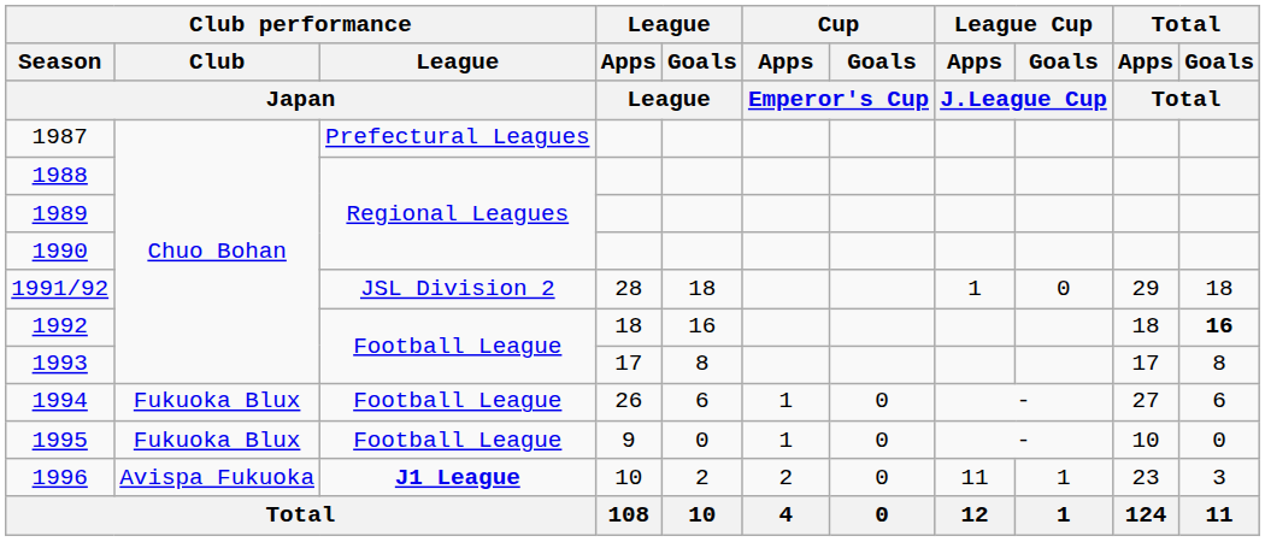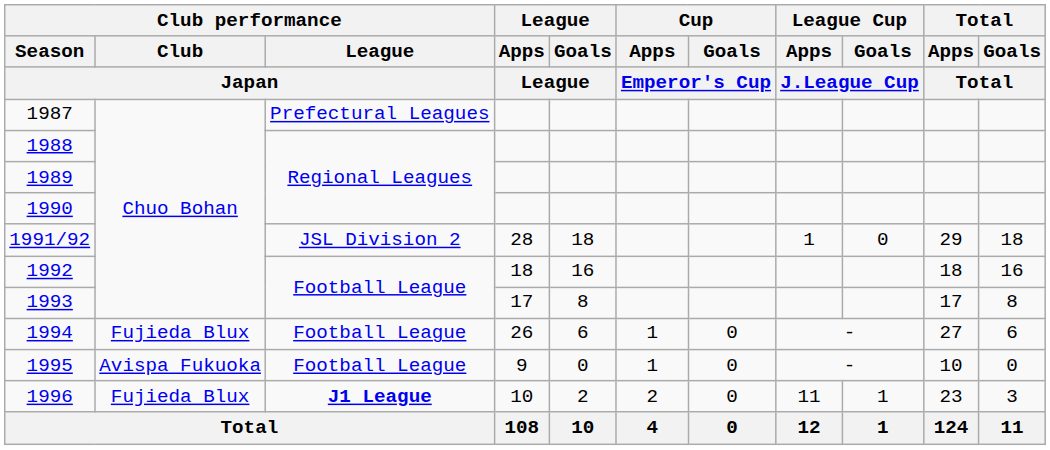1992 | Total / Goals / Total: bold -> normal
1994 | Club performance / Club / Japan: Fukuoka Blux -> Fujieda Blux
1995 | Club performance / Club / Japan: Fukuoka Blux -> Avispa Fukuoka
1996 | Club performance / Club / Japan: Avispa Fukuoka -> Fujieda Blux
